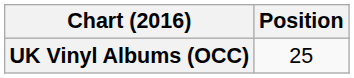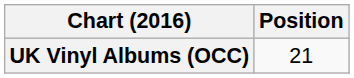UK Vinyl Albums (OCC) | Position: 25 -> 21
